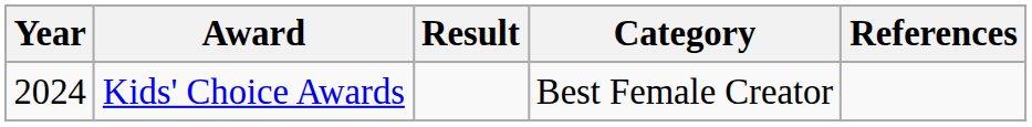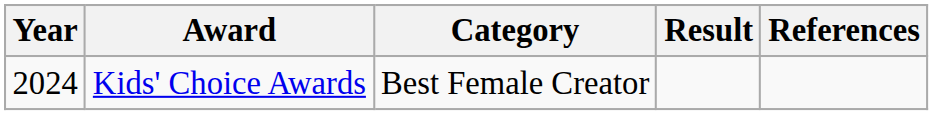columns swapped: Category <-> Result
